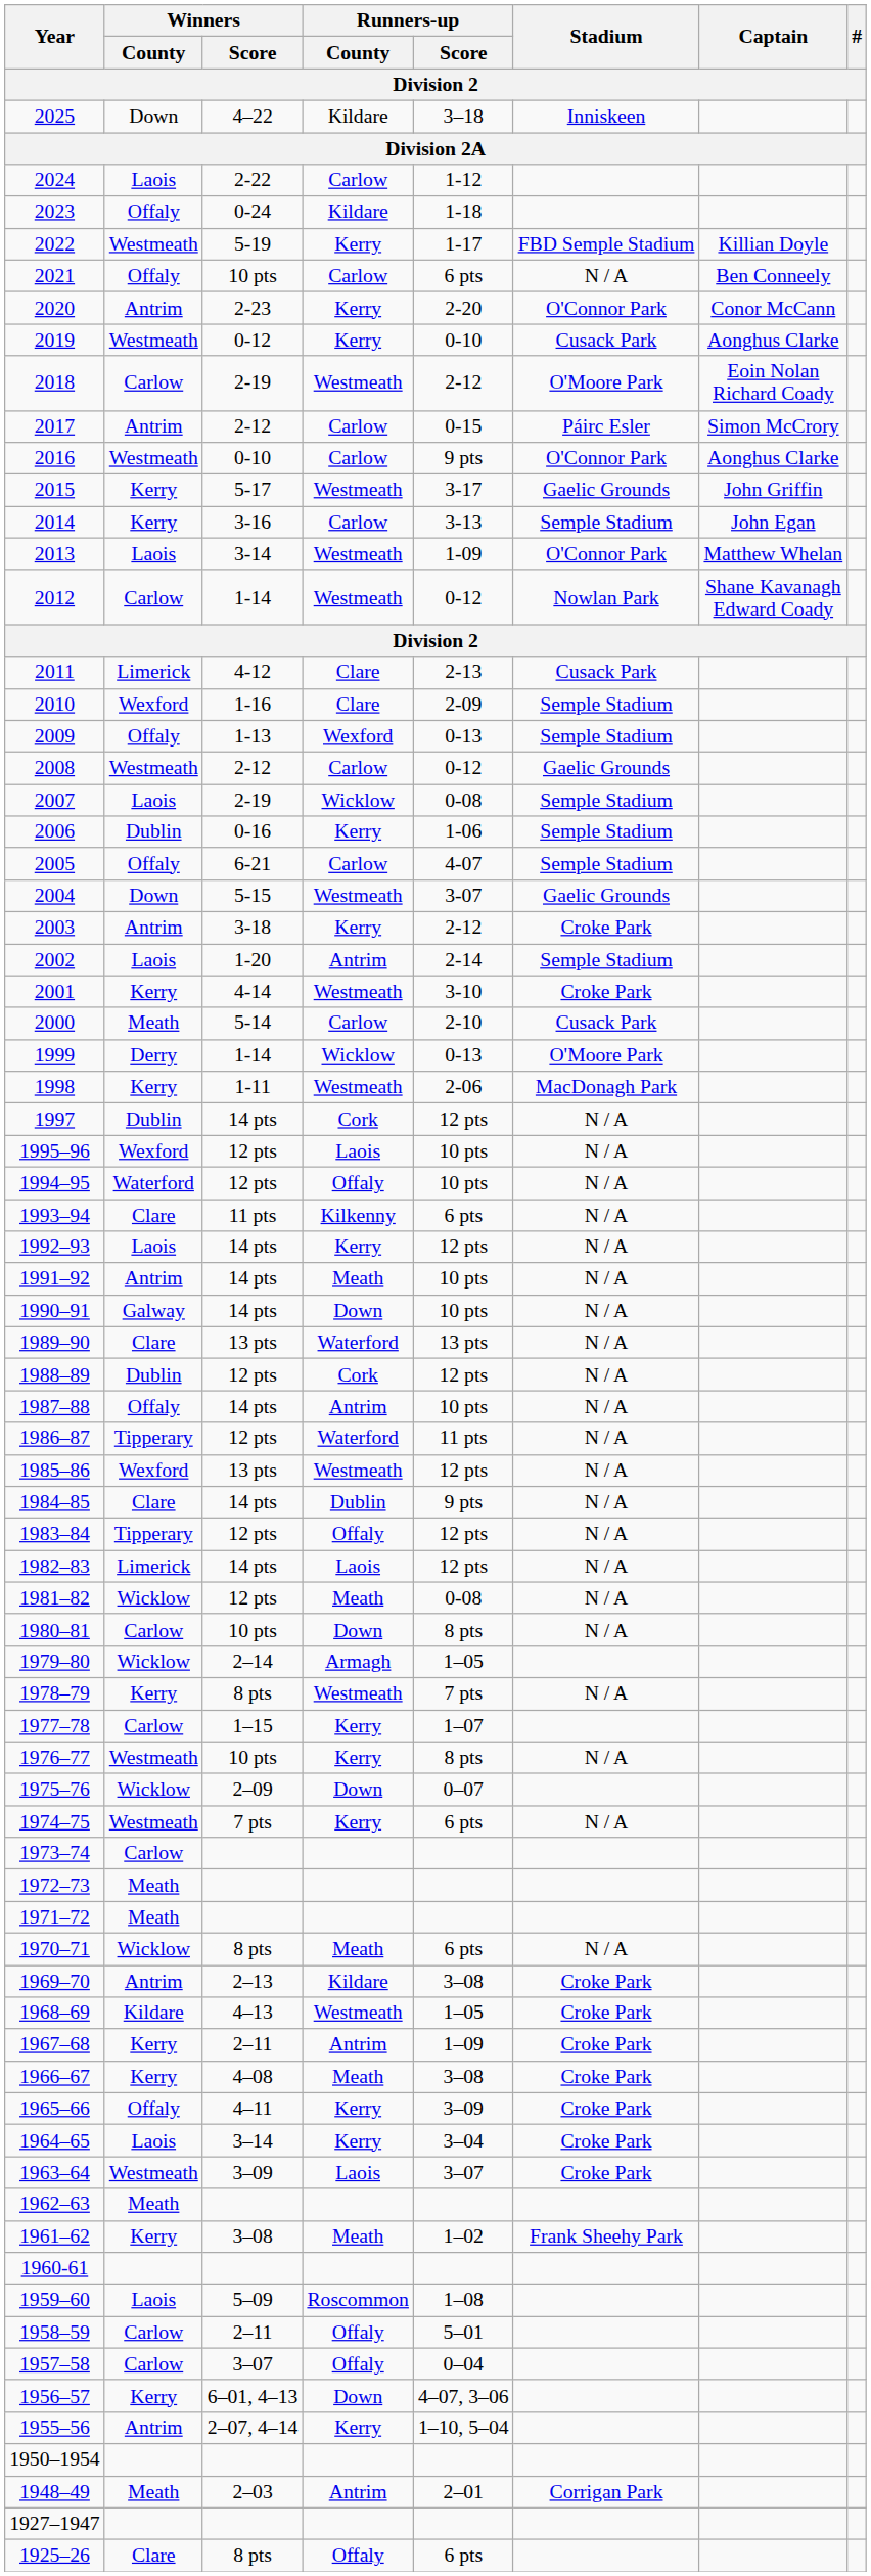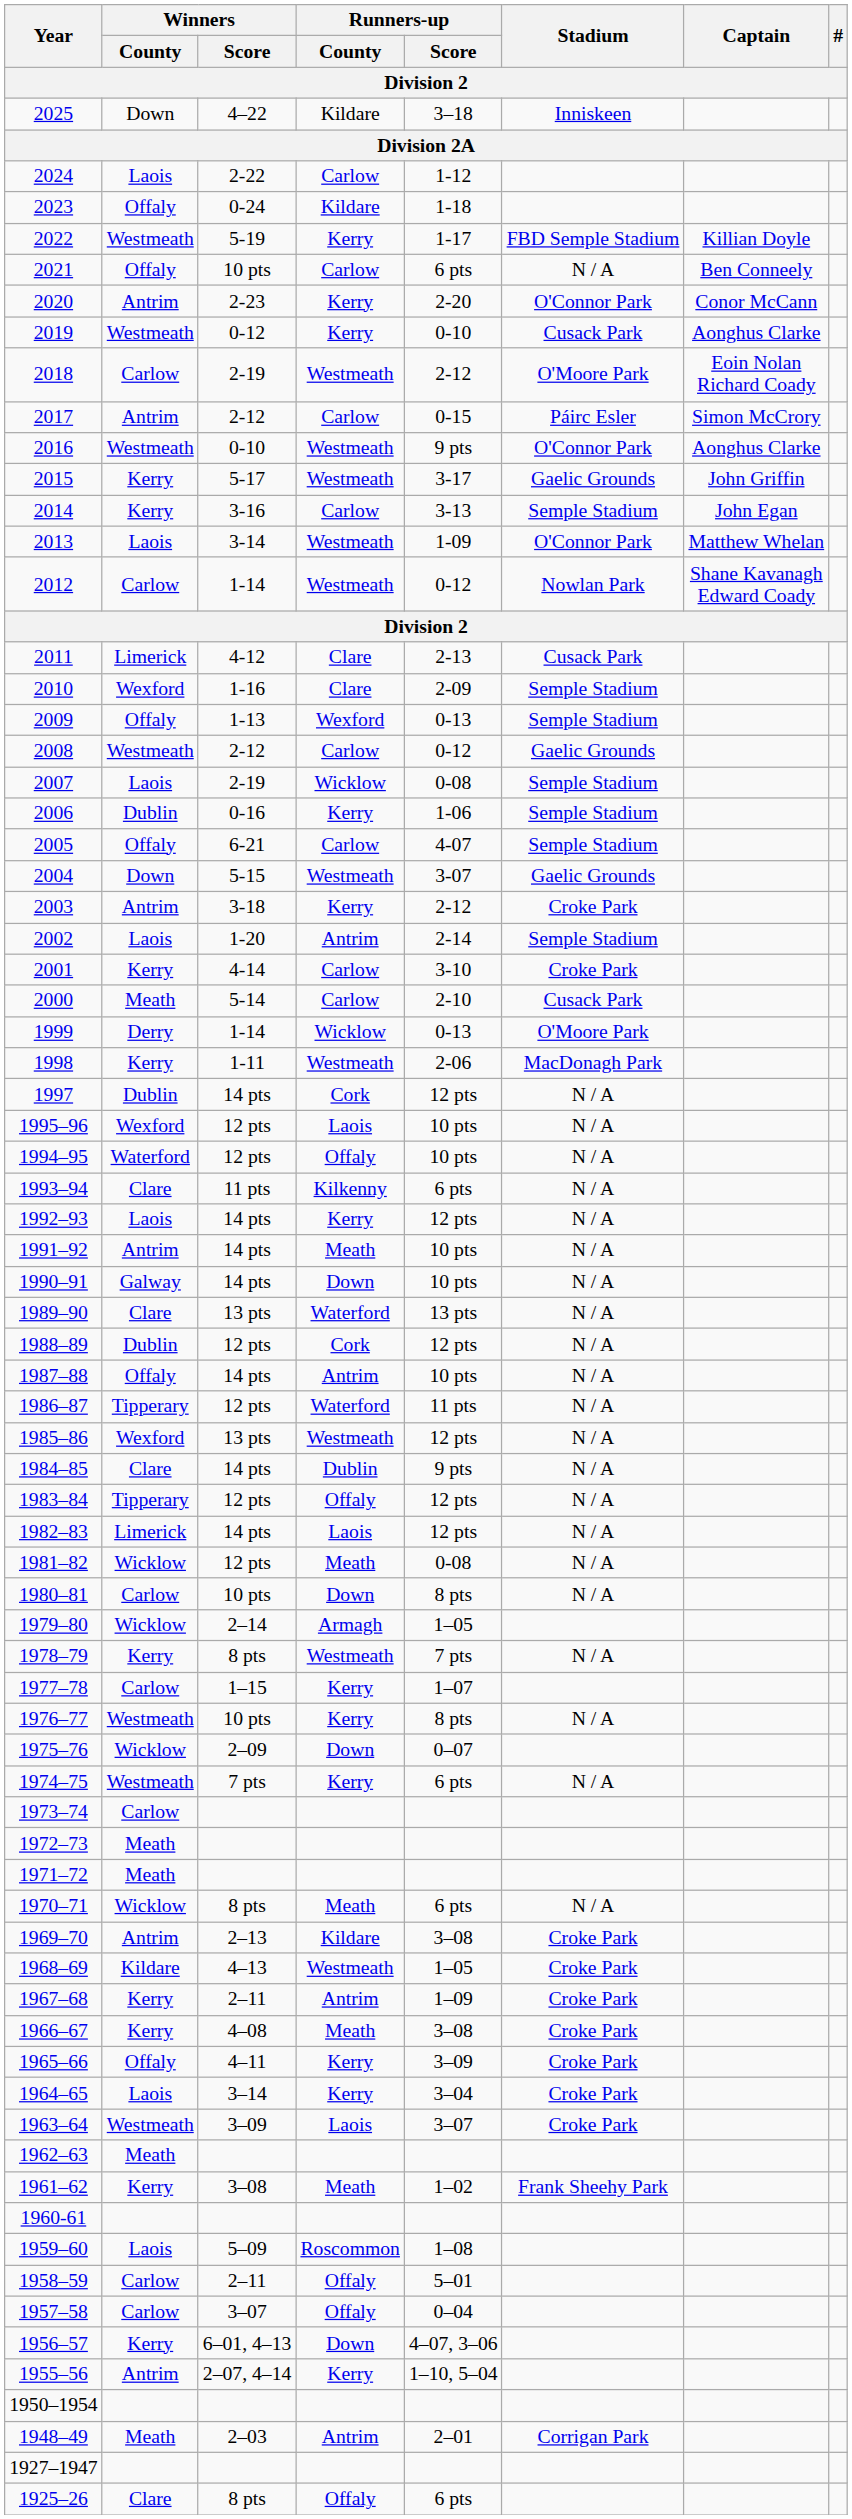2016 | Runners-up / County: Carlow -> Westmeath
2001 | Runners-up / County: Westmeath -> Carlow
